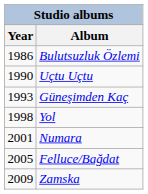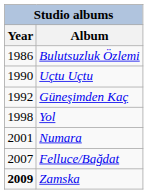Güneşimden Kaç | Year: 1993 -> 1992
Felluce/Bağdat | Year: 2005 -> 2007
Zamska | Year: normal -> bold
